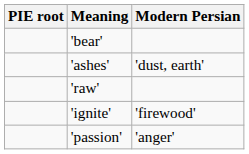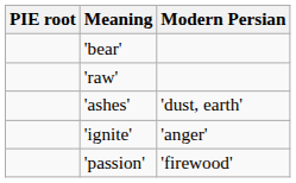rows swapped: 'raw' <-> 'ashes'
'ignite' | Modern Persian: 'firewood' -> 'anger'
'passion' | Modern Persian: 'anger' -> 'firewood'
